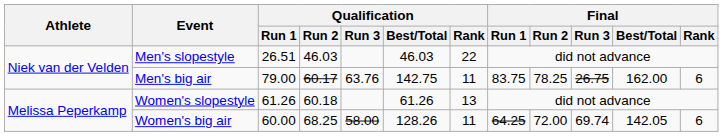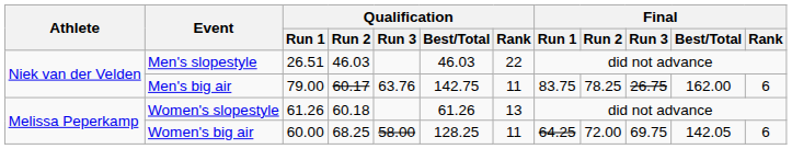Women's big air | Qualification / Best/Total: 128.26 -> 128.25
Women's big air | Final / Run 3: 69.74 -> 69.75
